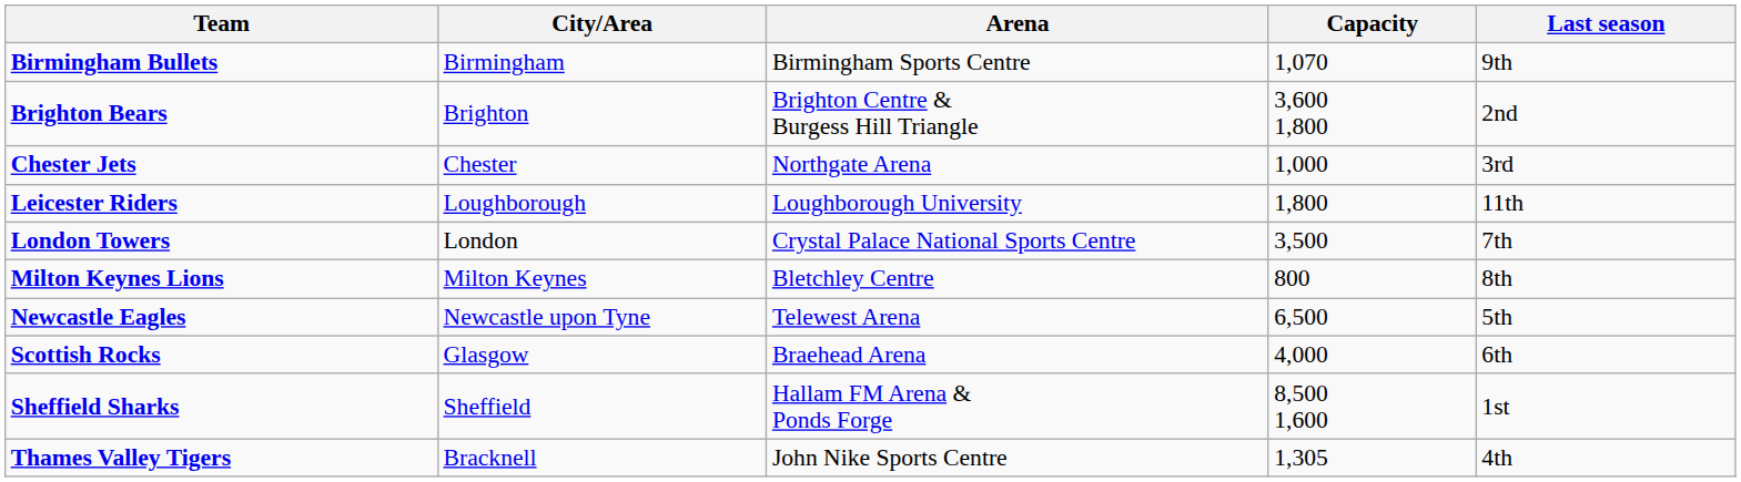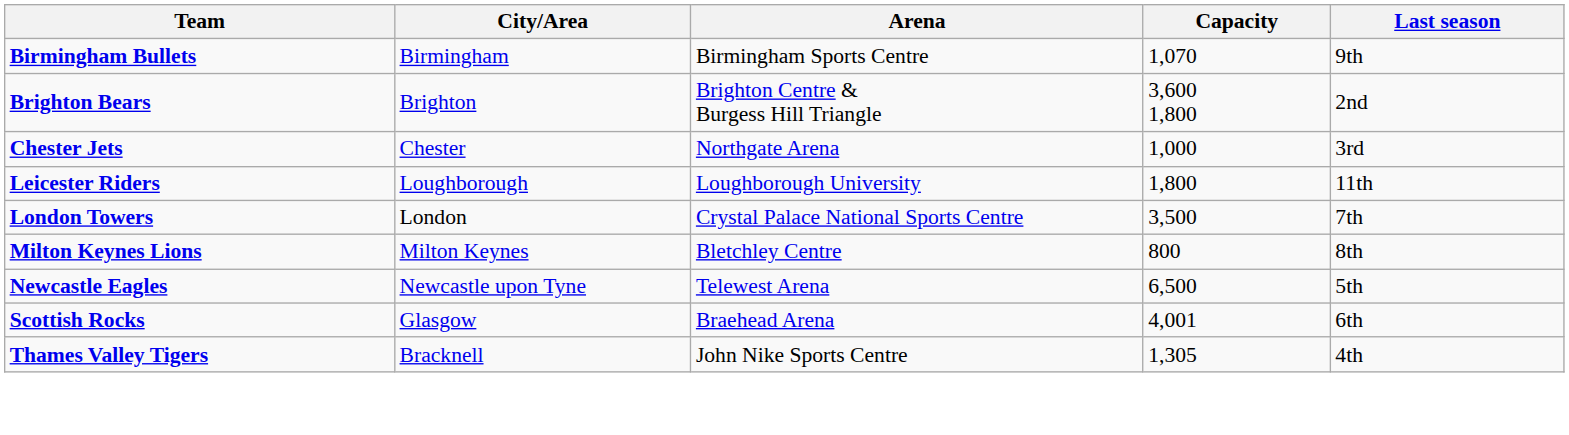Scottish Rocks | Capacity: 4,000 -> 4,001
- row: Sheffield Sharks | Sheffield | Hallam FM Arena & Ponds Forge | 8,500 1,600 | 1st
